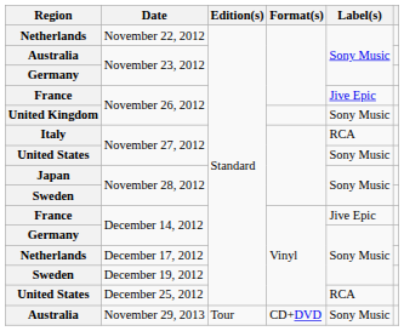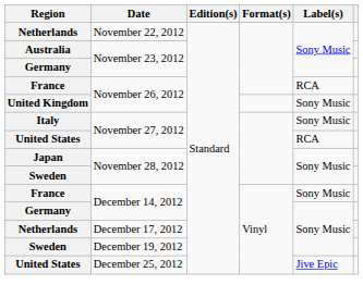France / November 26, 2012 | Label(s): Jive Epic -> RCA
Italy / November 27, 2012 | Label(s): RCA -> Sony Music
United States / November 27, 2012 | Label(s): Sony Music -> RCA
France / December 14, 2012 | Label(s): Jive Epic -> Sony Music
December 25, 2012 | Label(s): RCA -> Jive Epic
- row: Australia | November 29, 2013 | Tour | CD+DVD | Sony Music
